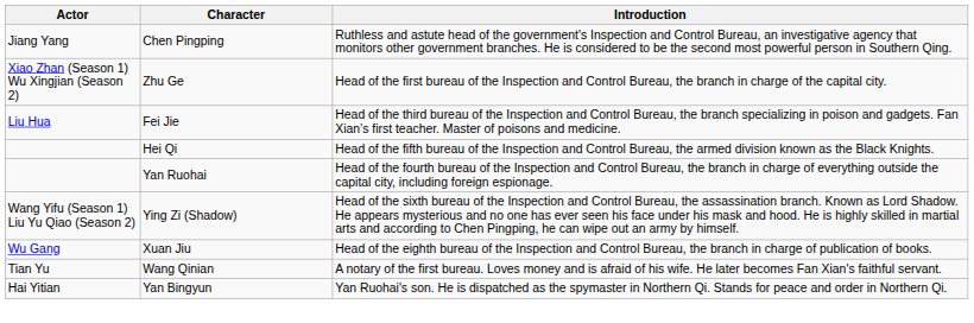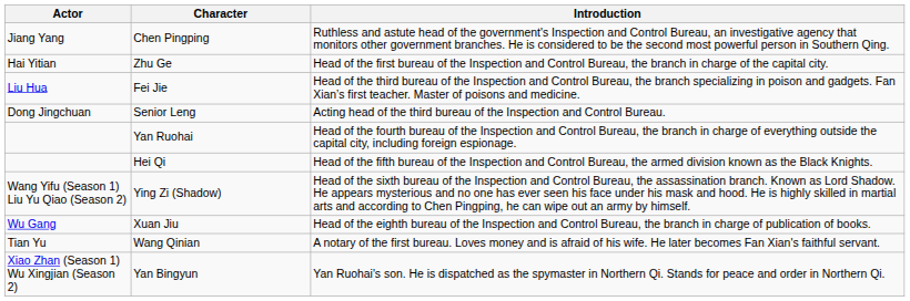Zhu Ge | Actor: Xiao Zhan (Season 1) Wu Xingjian (Season 2) -> Hai Yitian
+ row: Dong Jingchuan | Senior Leng | Acting head of the third bureau of the Inspection and Control Bureau.
rows swapped: Yan Ruohai <-> Hei Qi
Yan Bingyun | Actor: Hai Yitian -> Xiao Zhan (Season 1) Wu Xingjian (Season 2)
